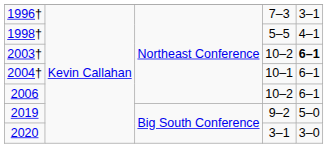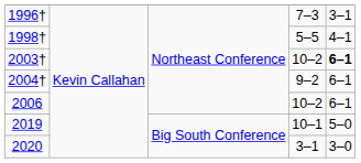2004† | column 4: 10–1 -> 9–2
2019 | column 4: 9–2 -> 10–1
